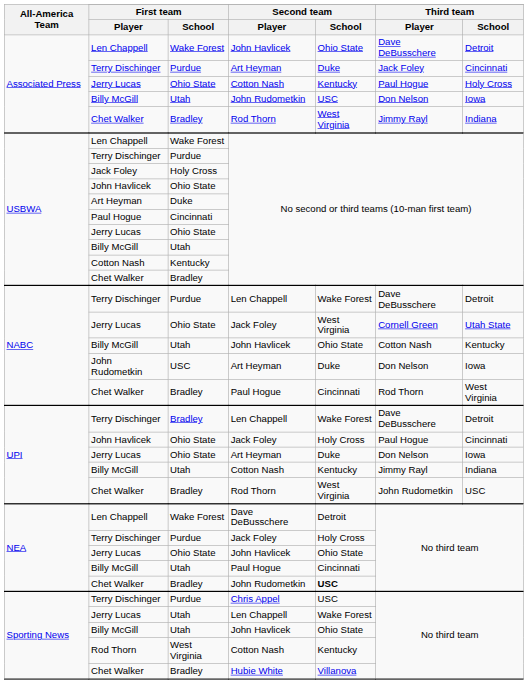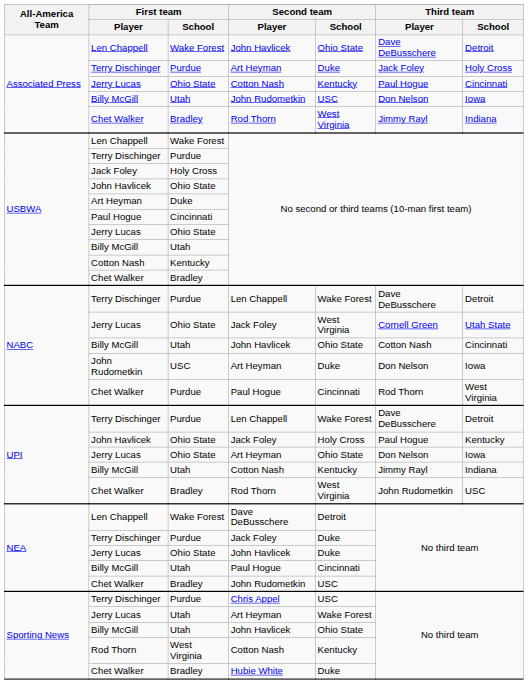Associated Press / Terry Dischinger | Third team / School: Cincinnati -> Holy Cross
Associated Press / Jerry Lucas | Third team / School: Holy Cross -> Cincinnati
NABC / Billy McGill | Third team / School: Kentucky -> Cincinnati
NABC / Chet Walker | First team / School: Bradley -> Purdue
UPI / Terry Dischinger | First team / School: Bradley -> Purdue
UPI / John Havlicek | Third team / School: Cincinnati -> Kentucky
UPI / Jerry Lucas | Second team / School: Duke -> Ohio State
NEA / Terry Dischinger | Second team / School: Holy Cross -> Duke
NEA / Jerry Lucas | Second team / School: Ohio State -> Duke
NEA / Chet Walker | Second team / School: bold -> normal
Sporting News / Jerry Lucas | Second team / Player: Len Chappell -> Art Heyman
Sporting News / Chet Walker | Second team / School: Villanova -> Duke
